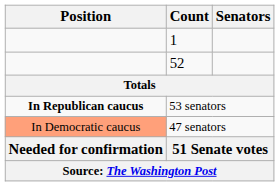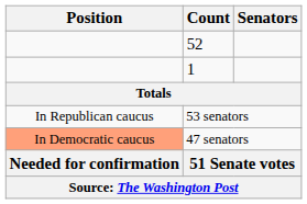rows swapped: 52 <-> 1
53 senators | Position: bold -> normal
